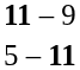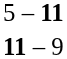rows swapped: 11 – 9 <-> 5 – 11
